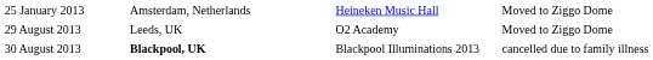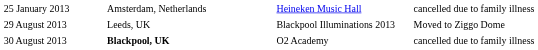25 January 2013 | column 4: Moved to Ziggo Dome -> cancelled due to family illness
29 August 2013 | column 3: O2 Academy -> Blackpool Illuminations 2013
30 August 2013 | column 3: Blackpool Illuminations 2013 -> O2 Academy
